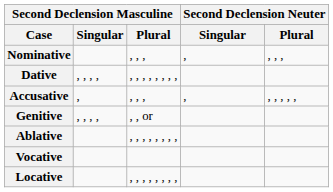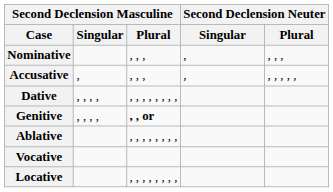rows swapped: Accusative <-> Dative
Genitive | Second Declension Masculine / Plural: normal -> bold
